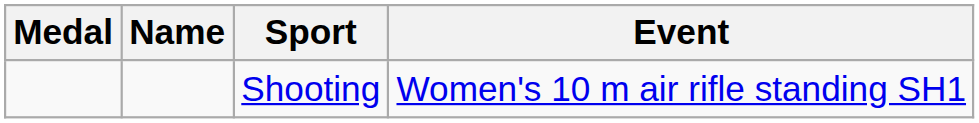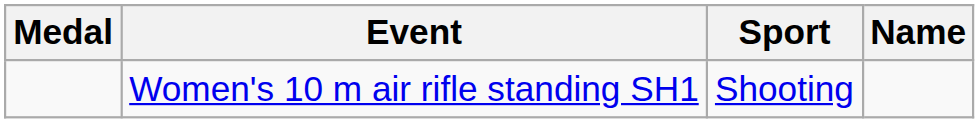columns swapped: Name <-> Event
